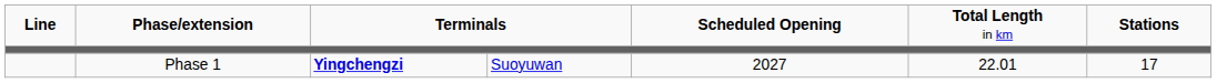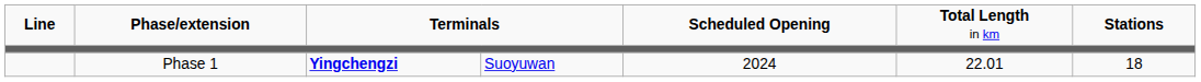Phase 1 | column 5: 2027 -> 2024
Phase 1 | column 7: 17 -> 18
